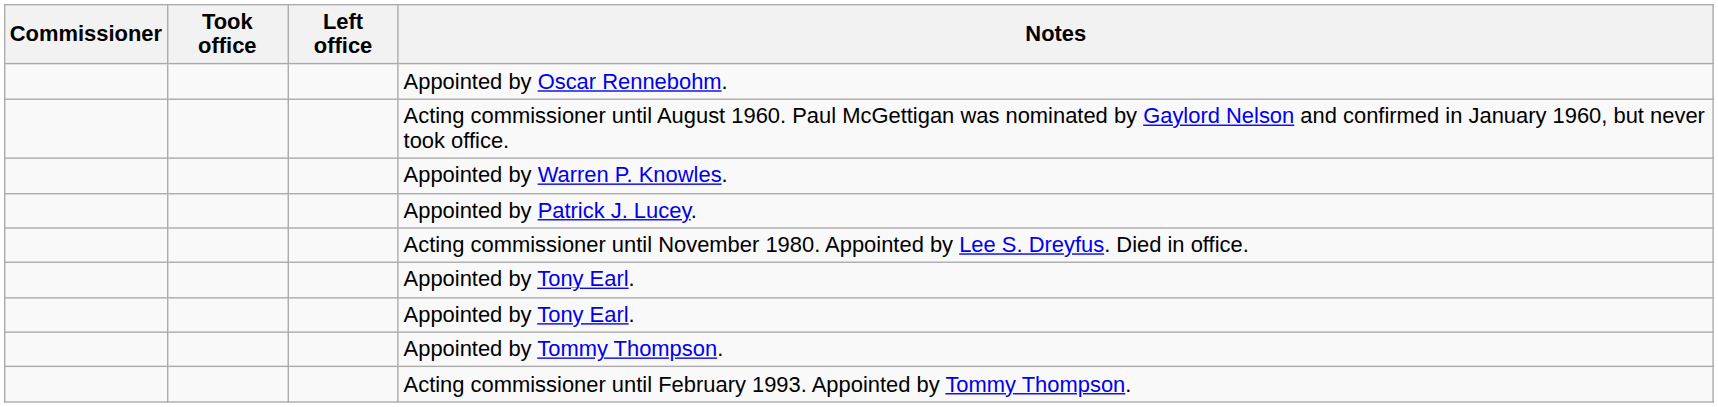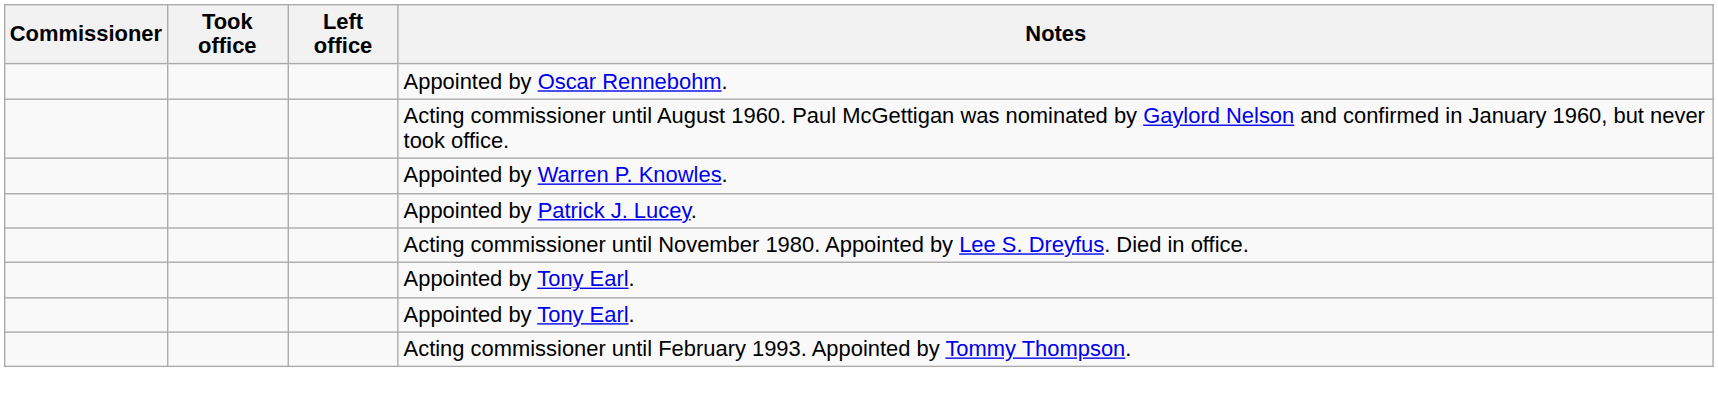- row: Appointed by Tommy Thompson.
